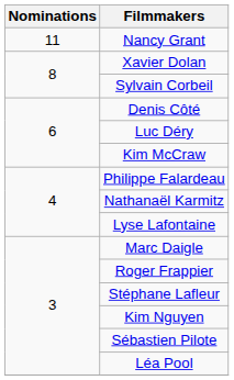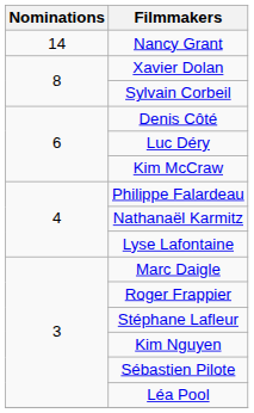Nancy Grant | Nominations: 11 -> 14
